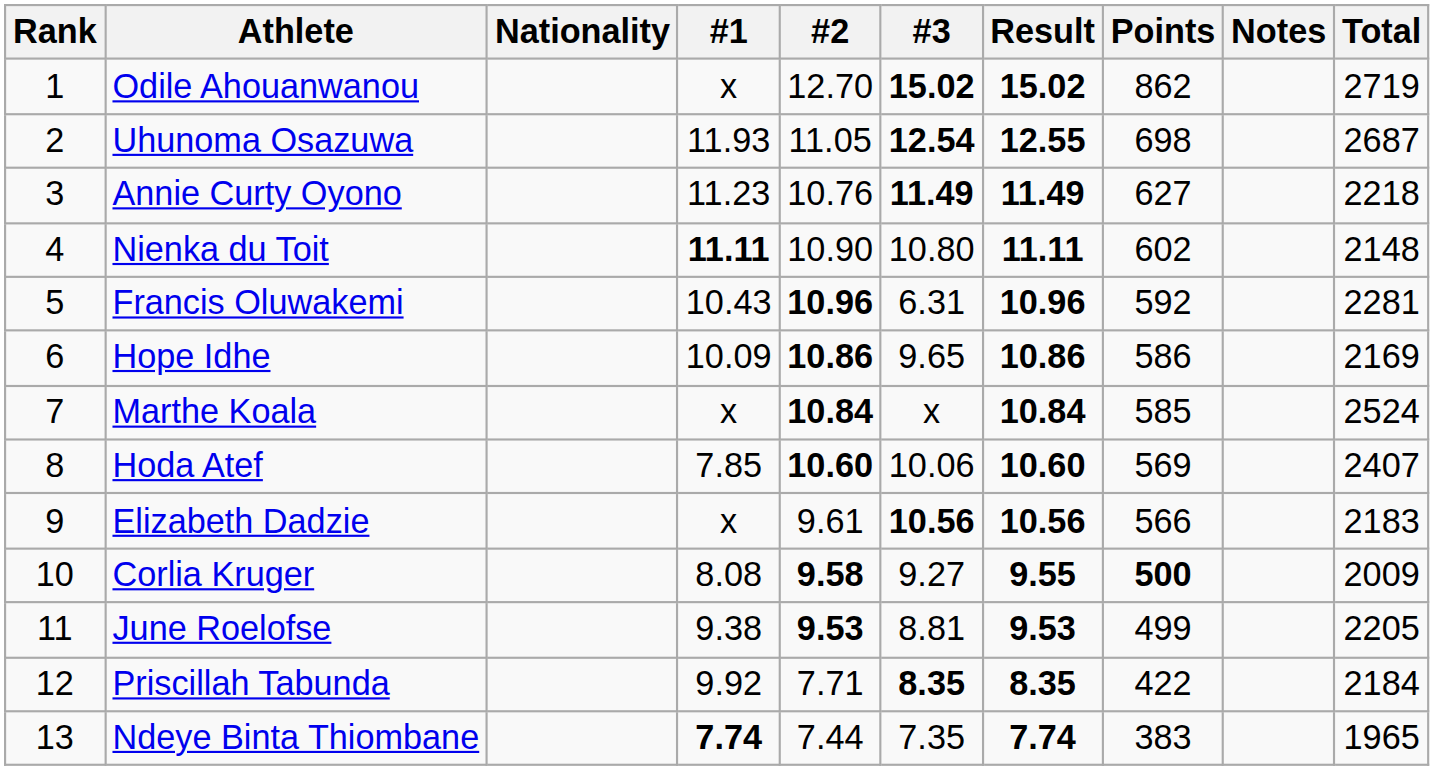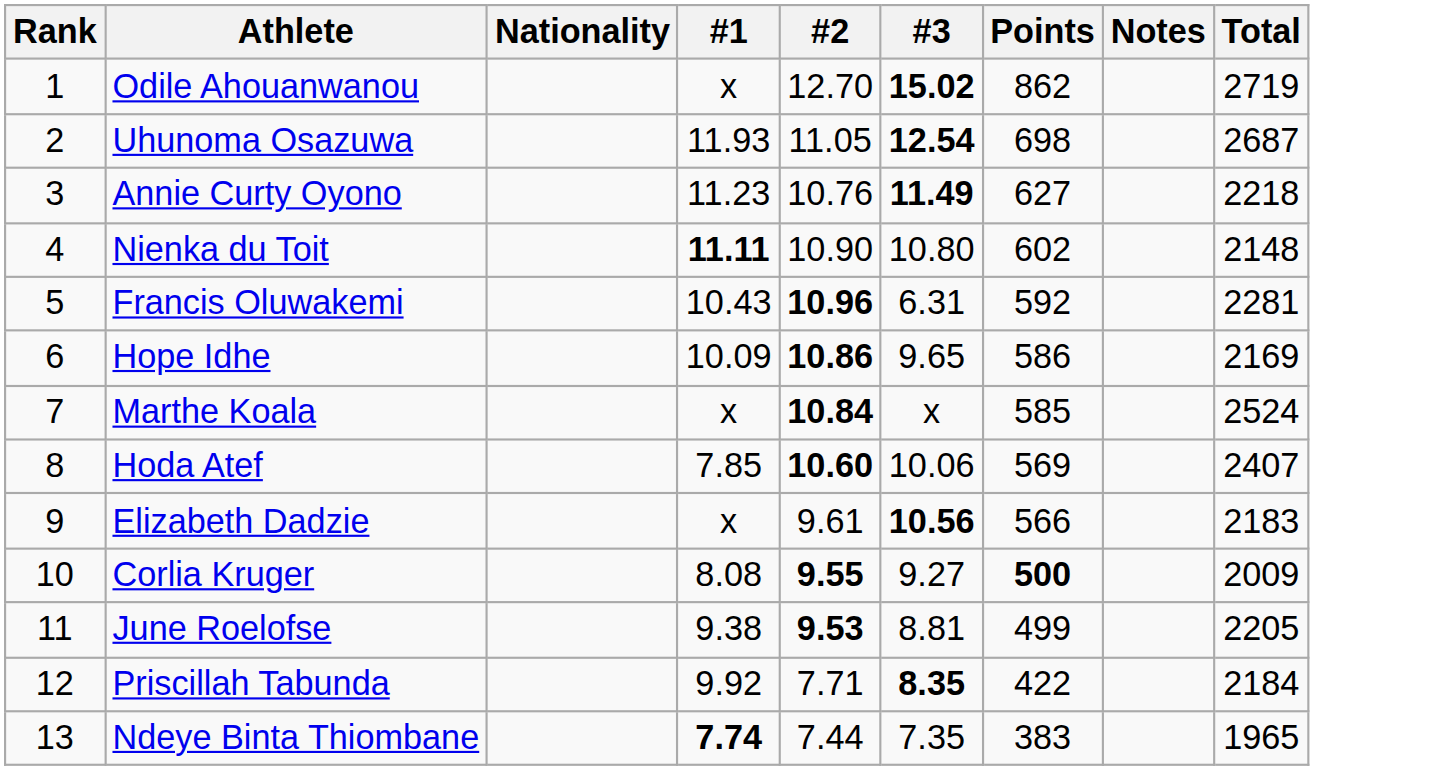- column: Result | 15.02 | 12.55 | 11.49 | 11.11 | 10.96 | 10.86 | 10.84 | 10.60 | 10.56 | 9.55 | 9.53 | 8.35 | 7.74
Corlia Kruger | #2: 9.58 -> 9.55
